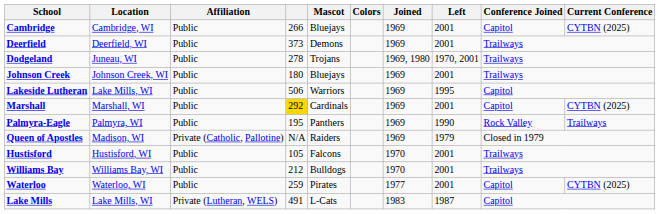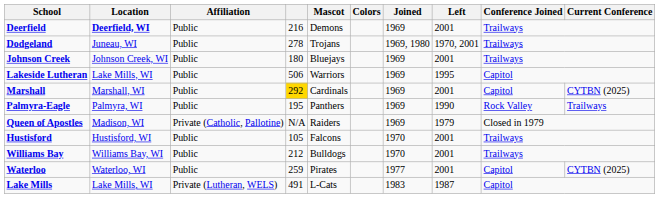- row: Cambridge | Cambridge, WI | Public | 266 | Bluejays | 1969 | 2001 | Capitol | CYTBN (2025)
Deerfield | Location: normal -> bold
Deerfield | column 4: 373 -> 216
